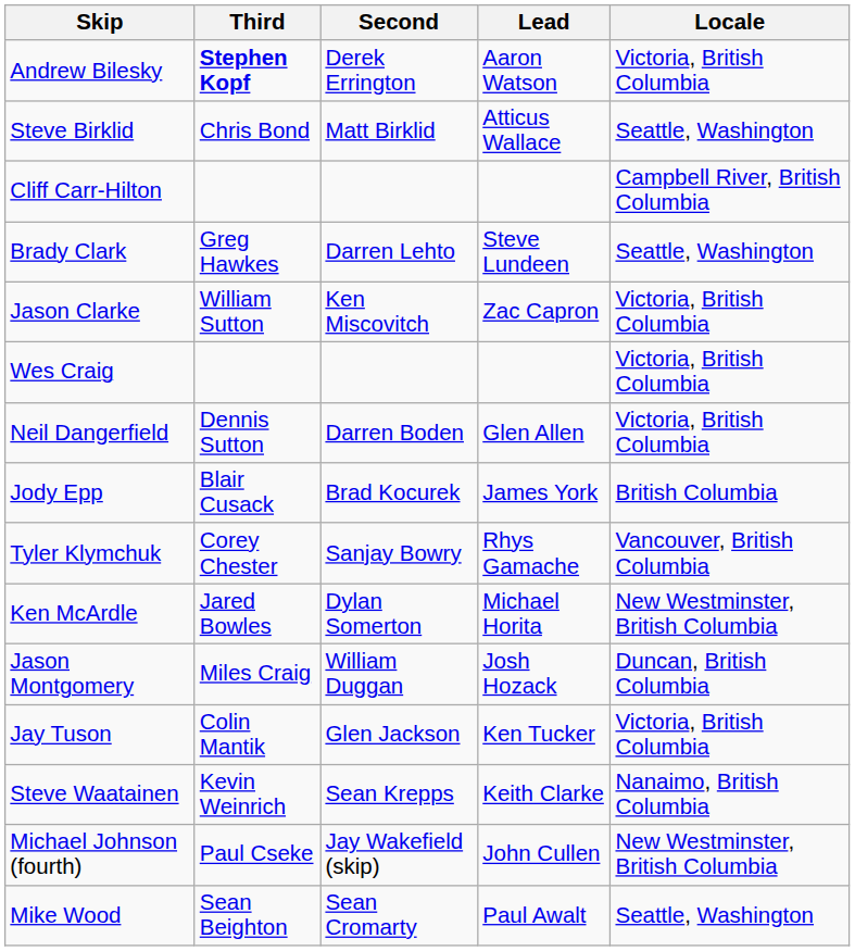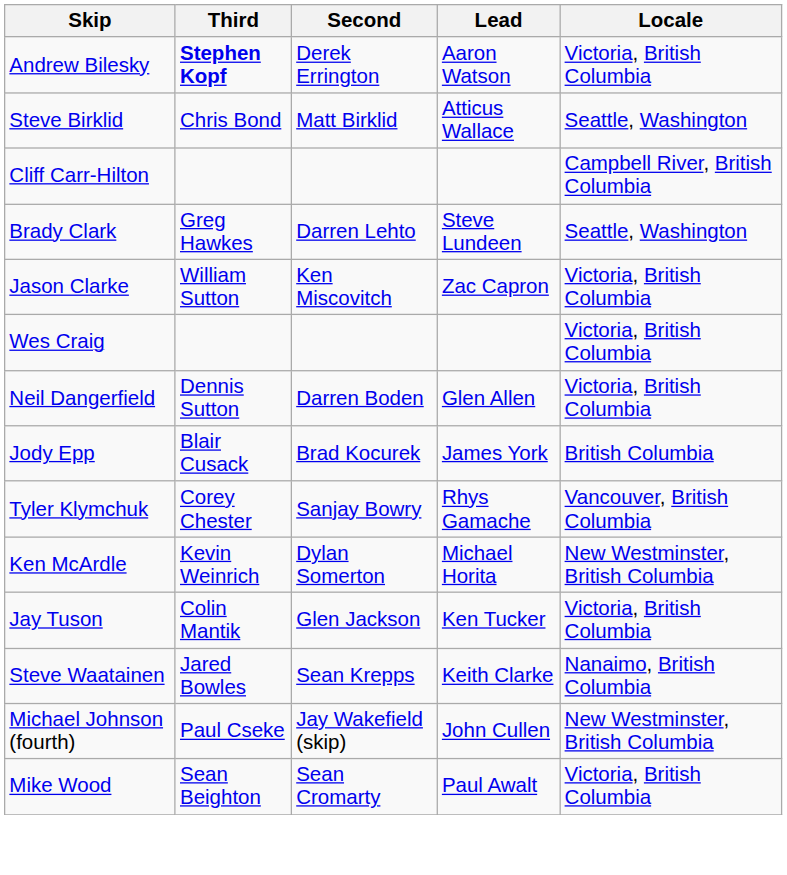Ken McArdle | Third: Jared Bowles -> Kevin Weinrich
- row: Jason Montgomery | Miles Craig | William Duggan | Josh Hozack | Duncan, British Columbia
Steve Waatainen | Third: Kevin Weinrich -> Jared Bowles
Mike Wood | Locale: Seattle, Washington -> Victoria, British Columbia
